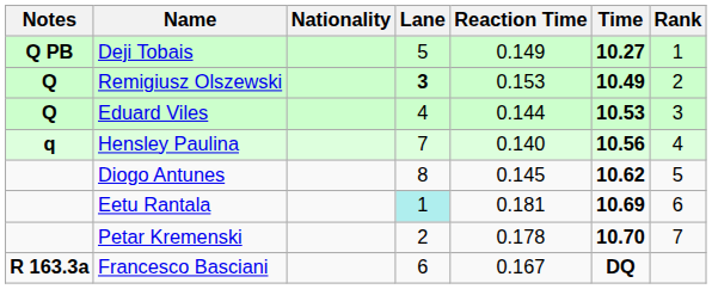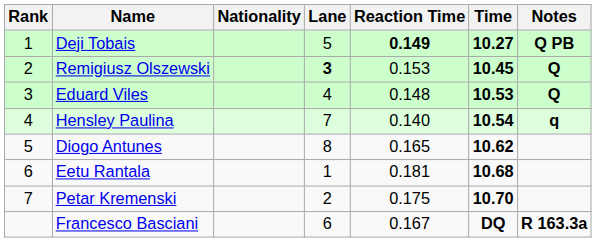columns swapped: Rank <-> Notes
Deji Tobais | Reaction Time: normal -> bold
Remigiusz Olszewski | Time: 10.49 -> 10.45
Eduard Viles | Reaction Time: 0.144 -> 0.148
Hensley Paulina | Time: 10.56 -> 10.54
Diogo Antunes | Reaction Time: 0.145 -> 0.165
Eetu Rantala | Lane: paleturquoise background -> no background
Eetu Rantala | Time: 10.69 -> 10.68
Petar Kremenski | Reaction Time: 0.178 -> 0.175
